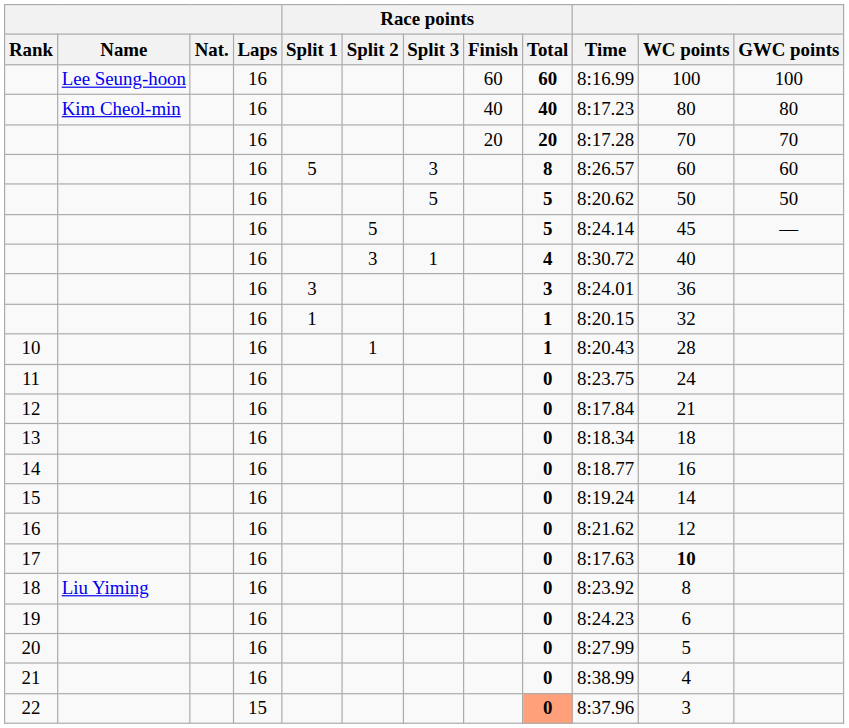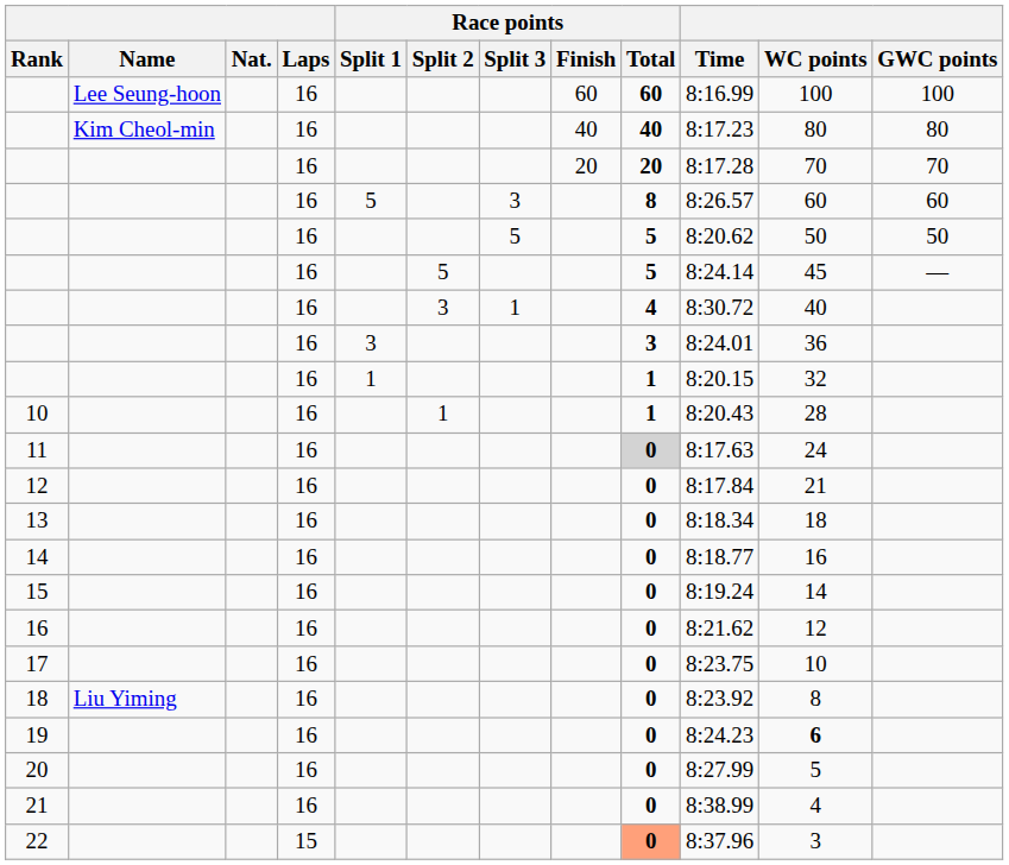11 | Race points / Total: no background -> lightgrey background
11 | Time: 8:23.75 -> 8:17.63
17 | Time: 8:17.63 -> 8:23.75
17 | WC points: bold -> normal
19 | WC points: normal -> bold
